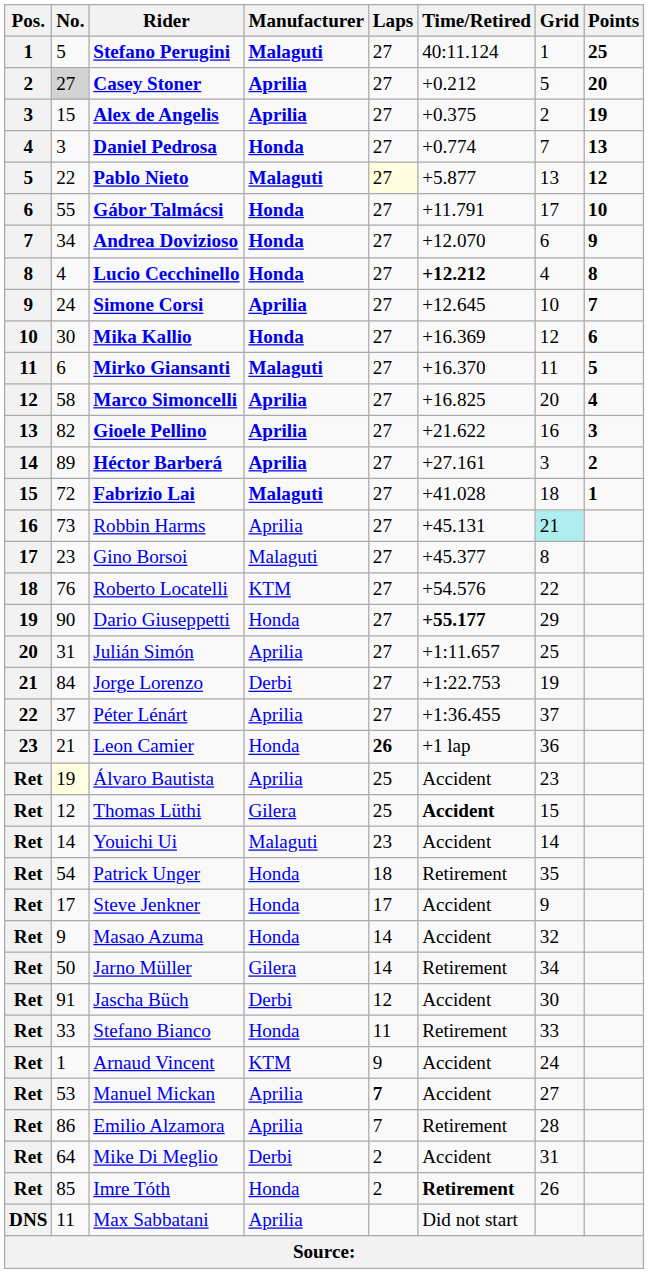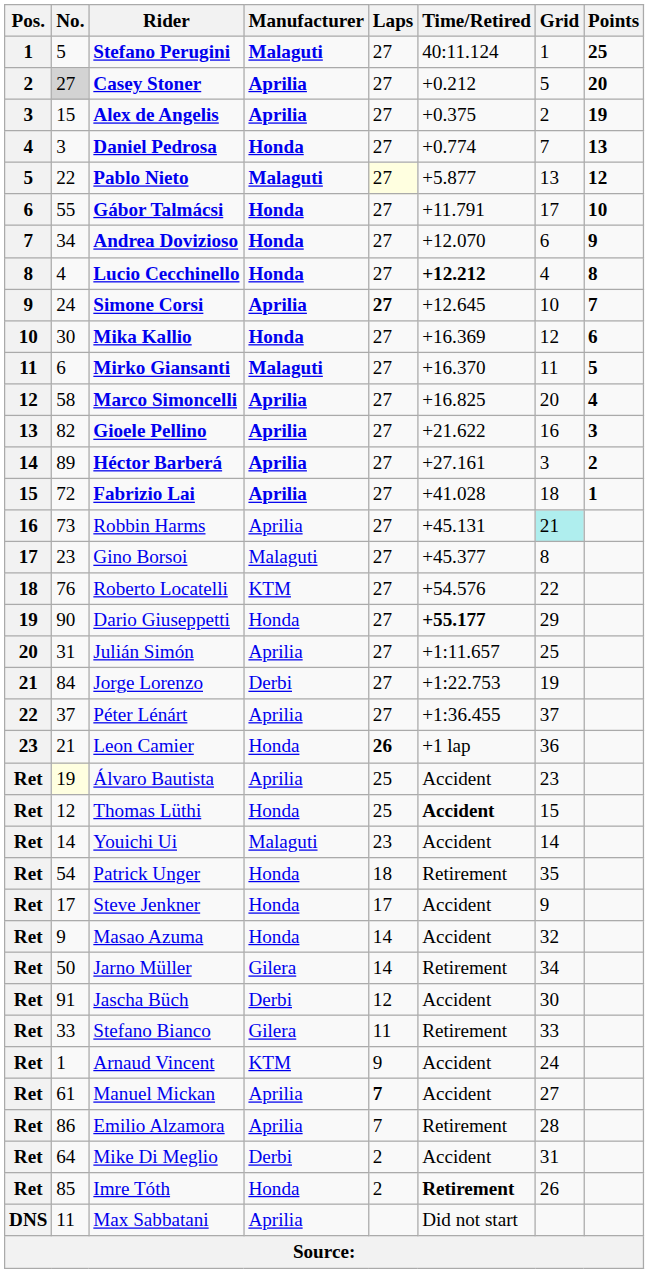Simone Corsi | Laps: normal -> bold
Fabrizio Lai | Manufacturer: Malaguti -> Aprilia
Thomas Lüthi | Manufacturer: Gilera -> Honda
Stefano Bianco | Manufacturer: Honda -> Gilera
Manuel Mickan | No.: 53 -> 61
